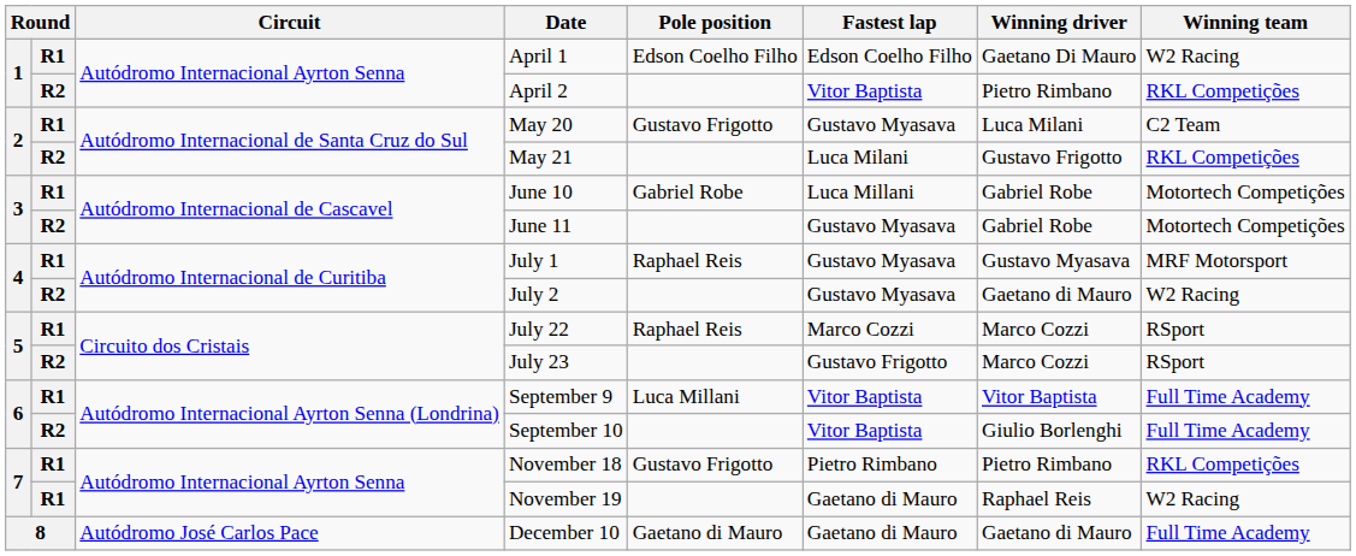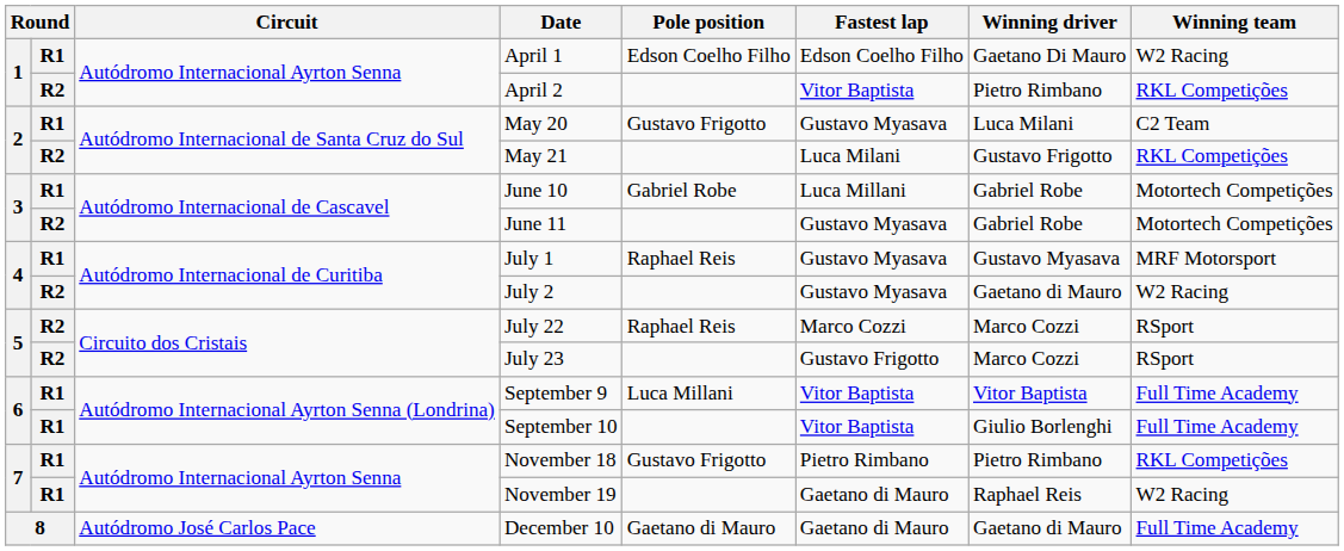July 22 | column 2: R1 -> R2
September 10 | column 2: R2 -> R1
